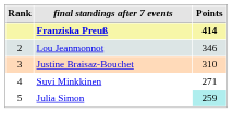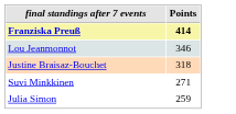- column: Rank | 2 | 3 | 4 | 5
Justine Braisaz-Bouchet | Points: 310 -> 318
Julia Simon | Points: paleturquoise background -> no background
